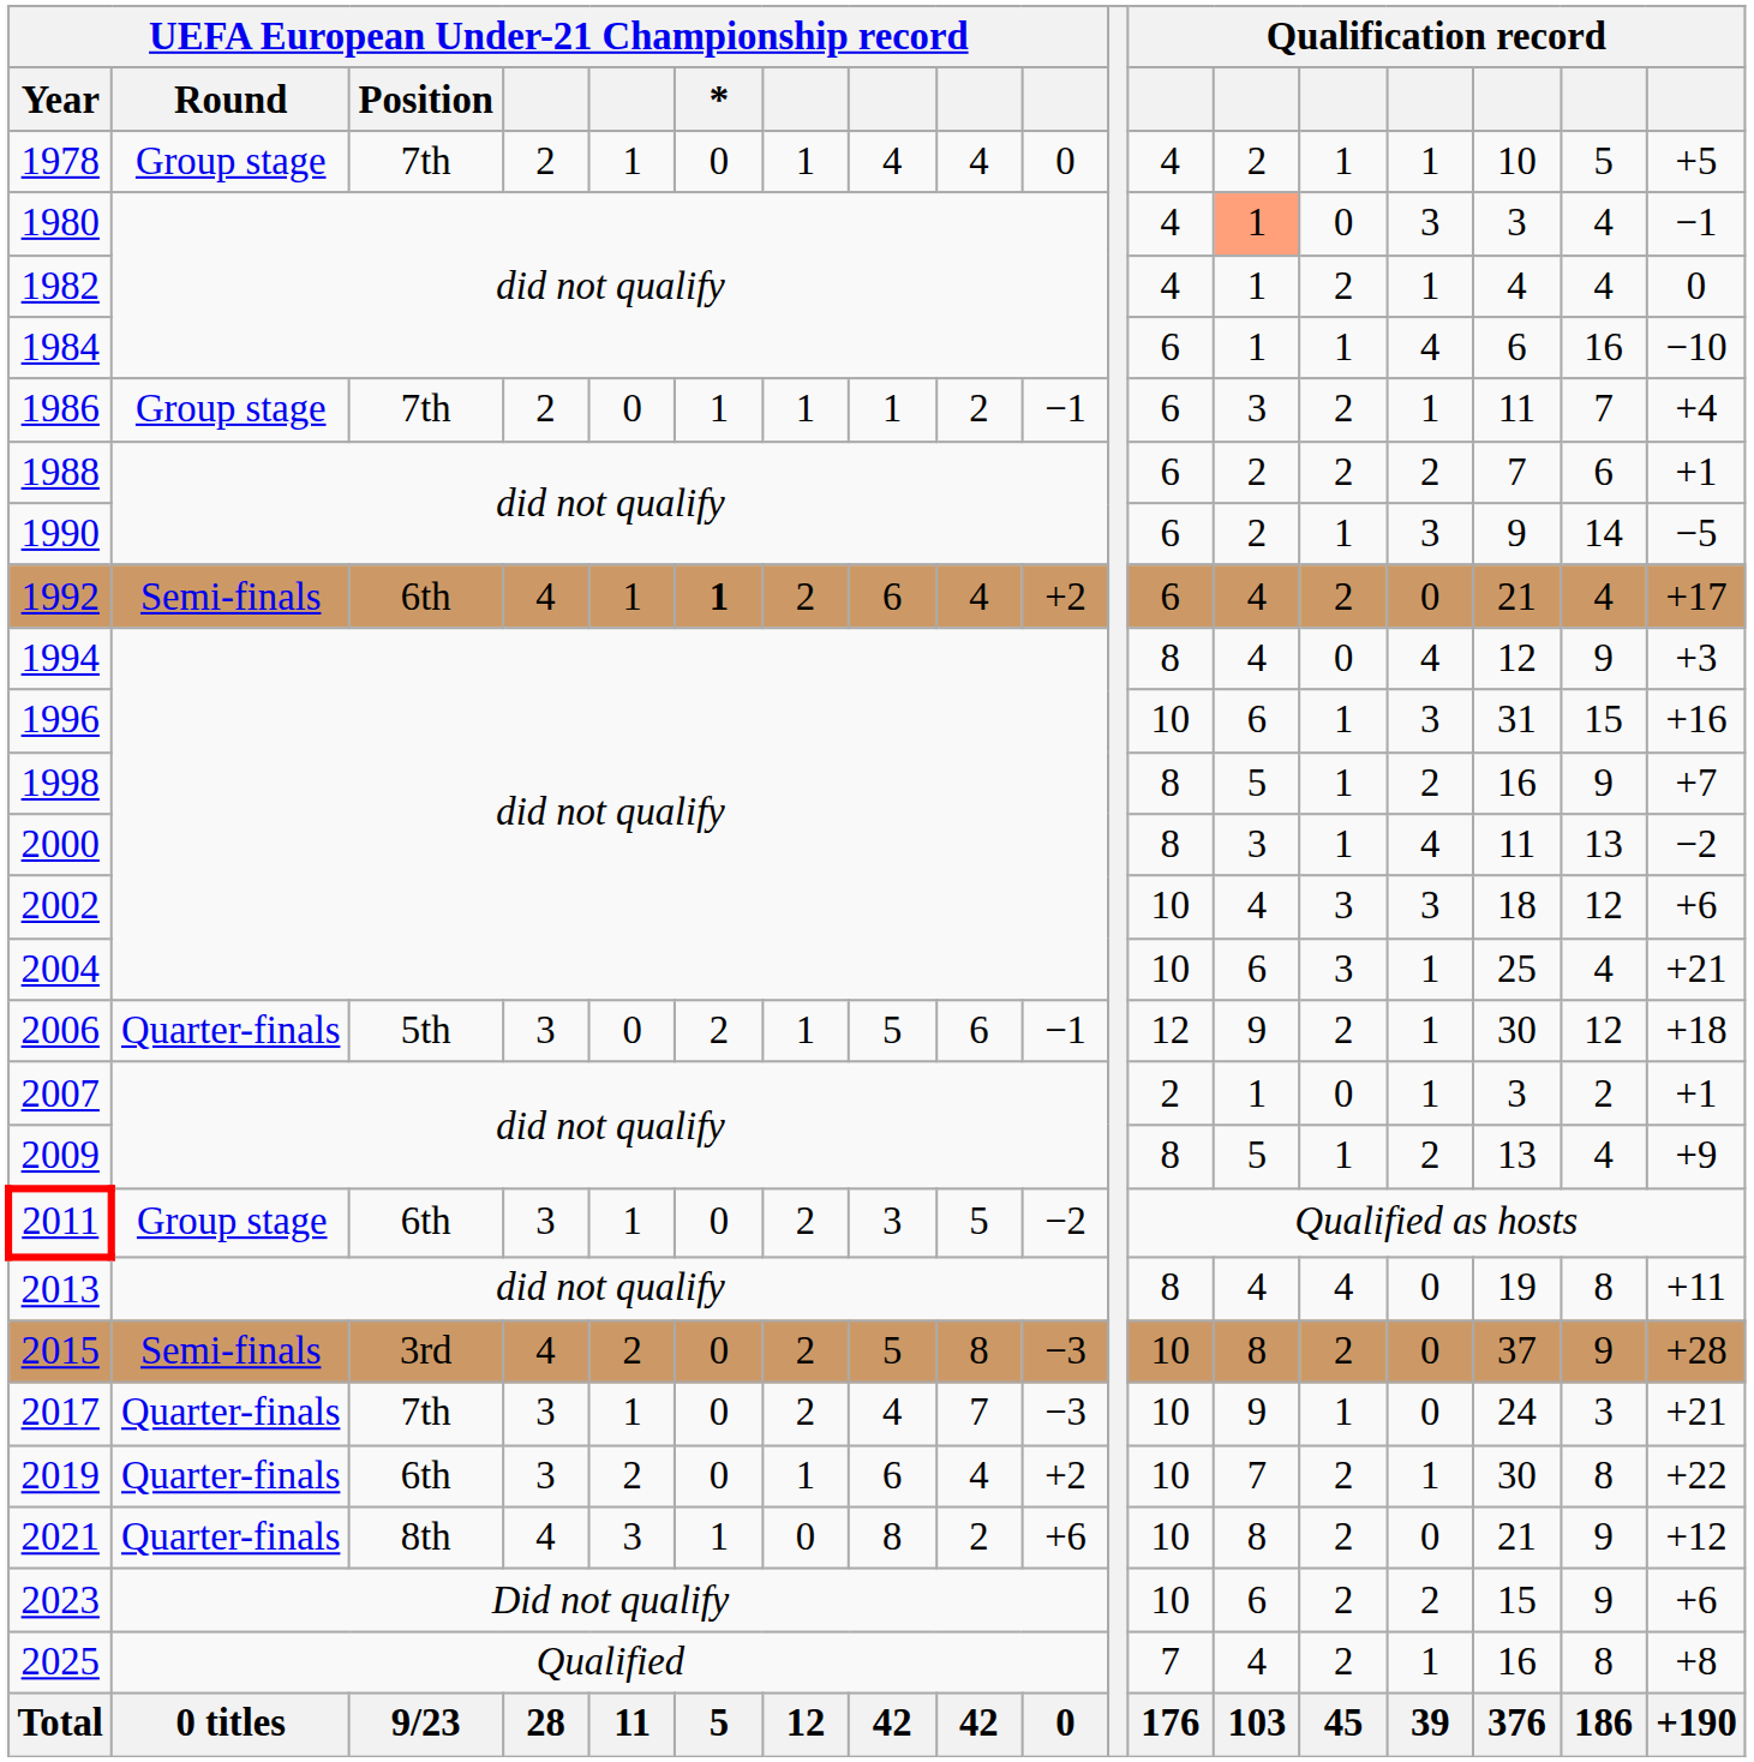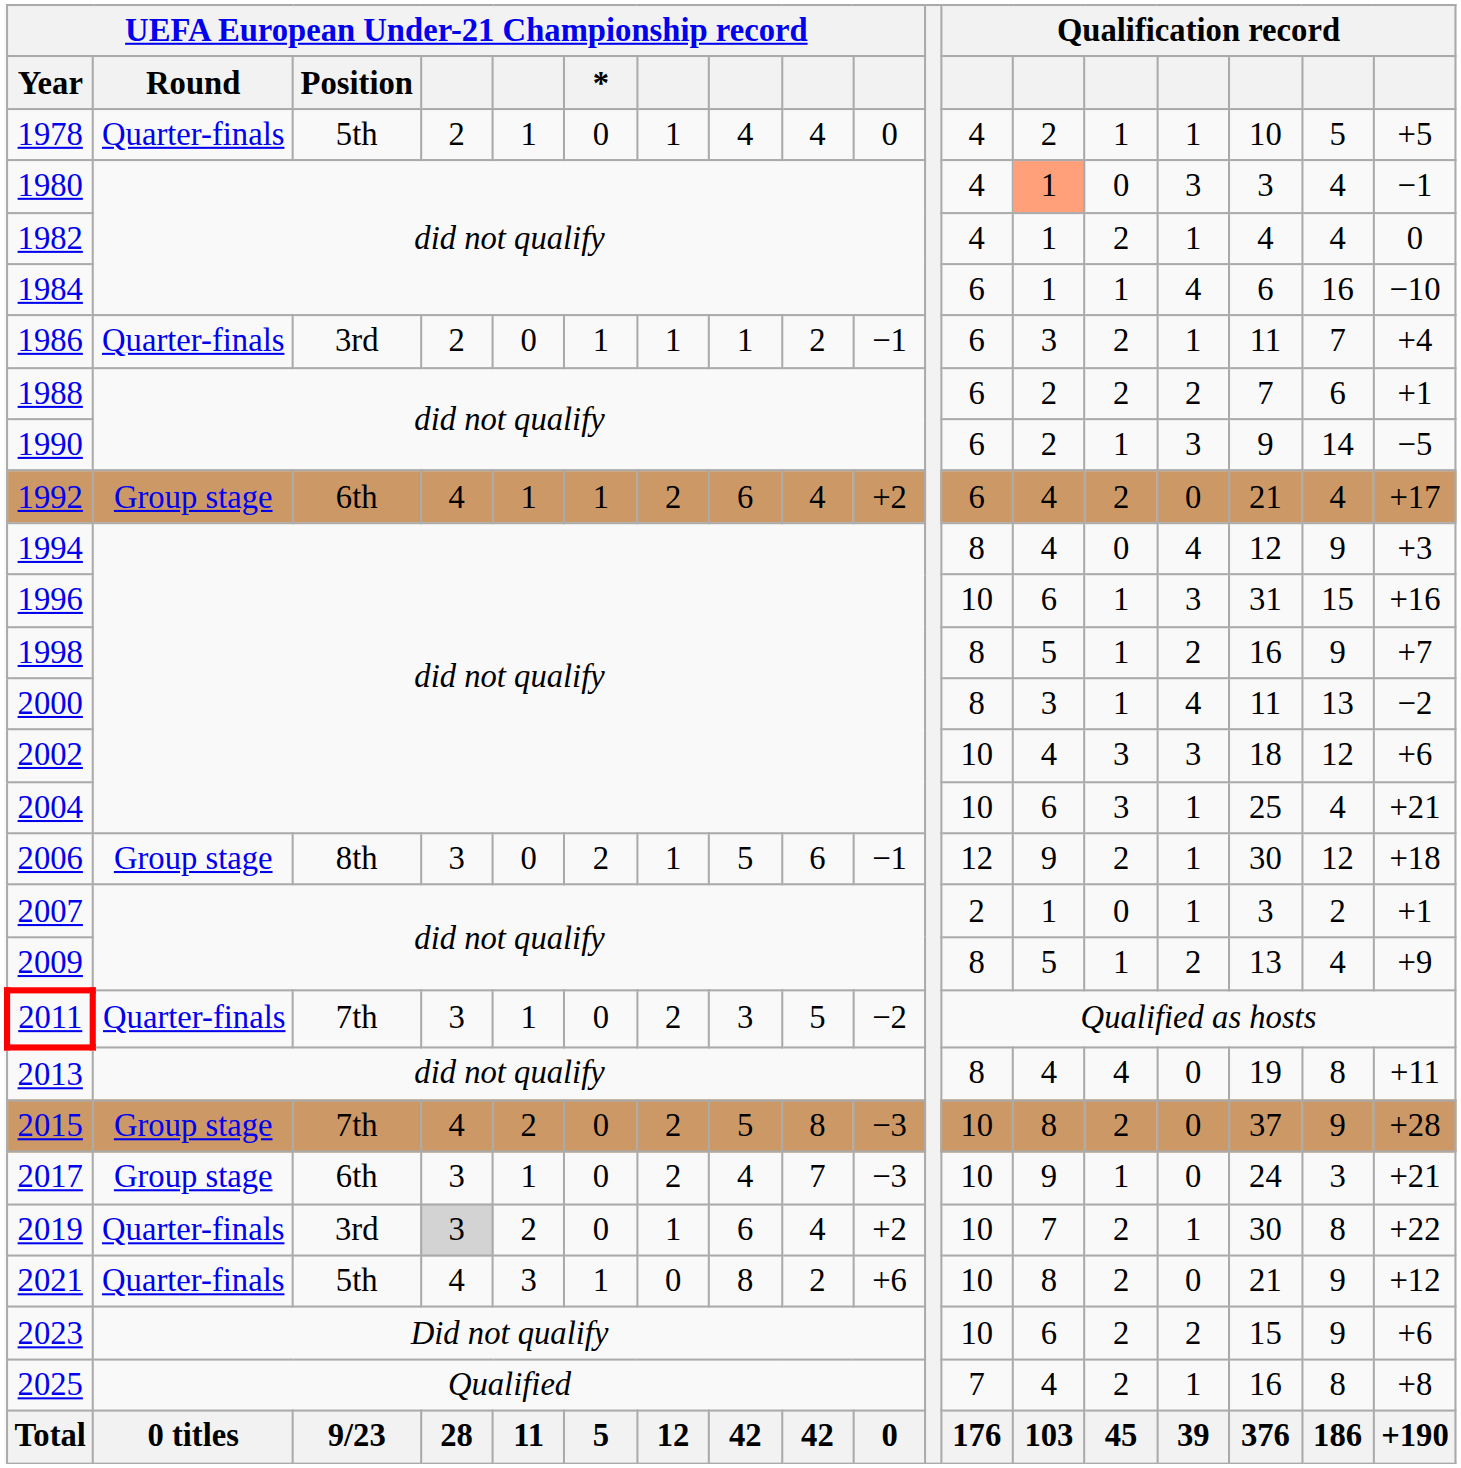1978 | UEFA European Under-21 Championship record / Round: Group stage -> Quarter-finals
1978 | UEFA European Under-21 Championship record / Position: 7th -> 5th
1986 | UEFA European Under-21 Championship record / Round: Group stage -> Quarter-finals
1986 | UEFA European Under-21 Championship record / Position: 7th -> 3rd
1992 | UEFA European Under-21 Championship record / Round: Semi-finals -> Group stage
1992 | UEFA European Under-21 Championship record / *: bold -> normal
2006 | UEFA European Under-21 Championship record / Round: Quarter-finals -> Group stage
2006 | UEFA European Under-21 Championship record / Position: 5th -> 8th
2011 | UEFA European Under-21 Championship record / Round: Group stage -> Quarter-finals
2011 | UEFA European Under-21 Championship record / Position: 6th -> 7th
2015 | UEFA European Under-21 Championship record / Round: Semi-finals -> Group stage
2015 | UEFA European Under-21 Championship record / Position: 3rd -> 7th
2017 | UEFA European Under-21 Championship record / Round: Quarter-finals -> Group stage
2017 | UEFA European Under-21 Championship record / Position: 7th -> 6th
2019 | UEFA European Under-21 Championship record / Position: 6th -> 3rd
2019 | column 4: no background -> lightgrey background
2021 | UEFA European Under-21 Championship record / Position: 8th -> 5th
